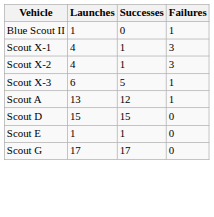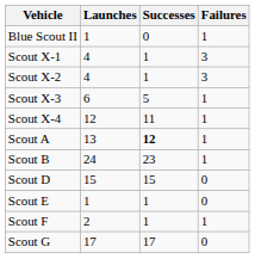+ row: Scout X-4 | 12 | 11 | 1
Scout A | Successes: normal -> bold
+ row: Scout B | 24 | 23 | 1
+ row: Scout F | 2 | 1 | 1
